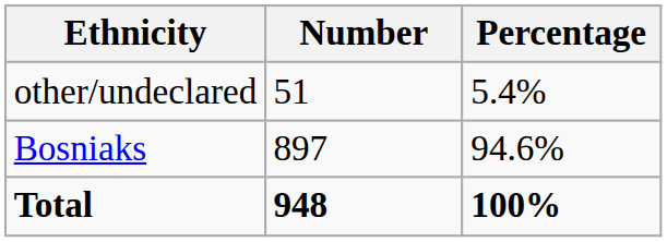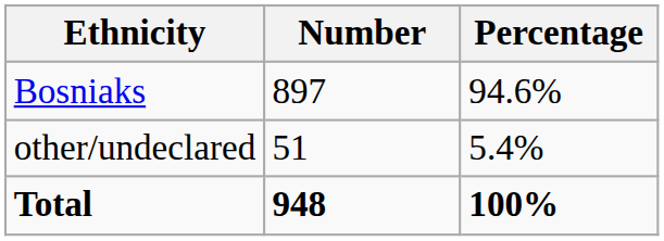rows swapped: Bosniaks <-> other/undeclared
